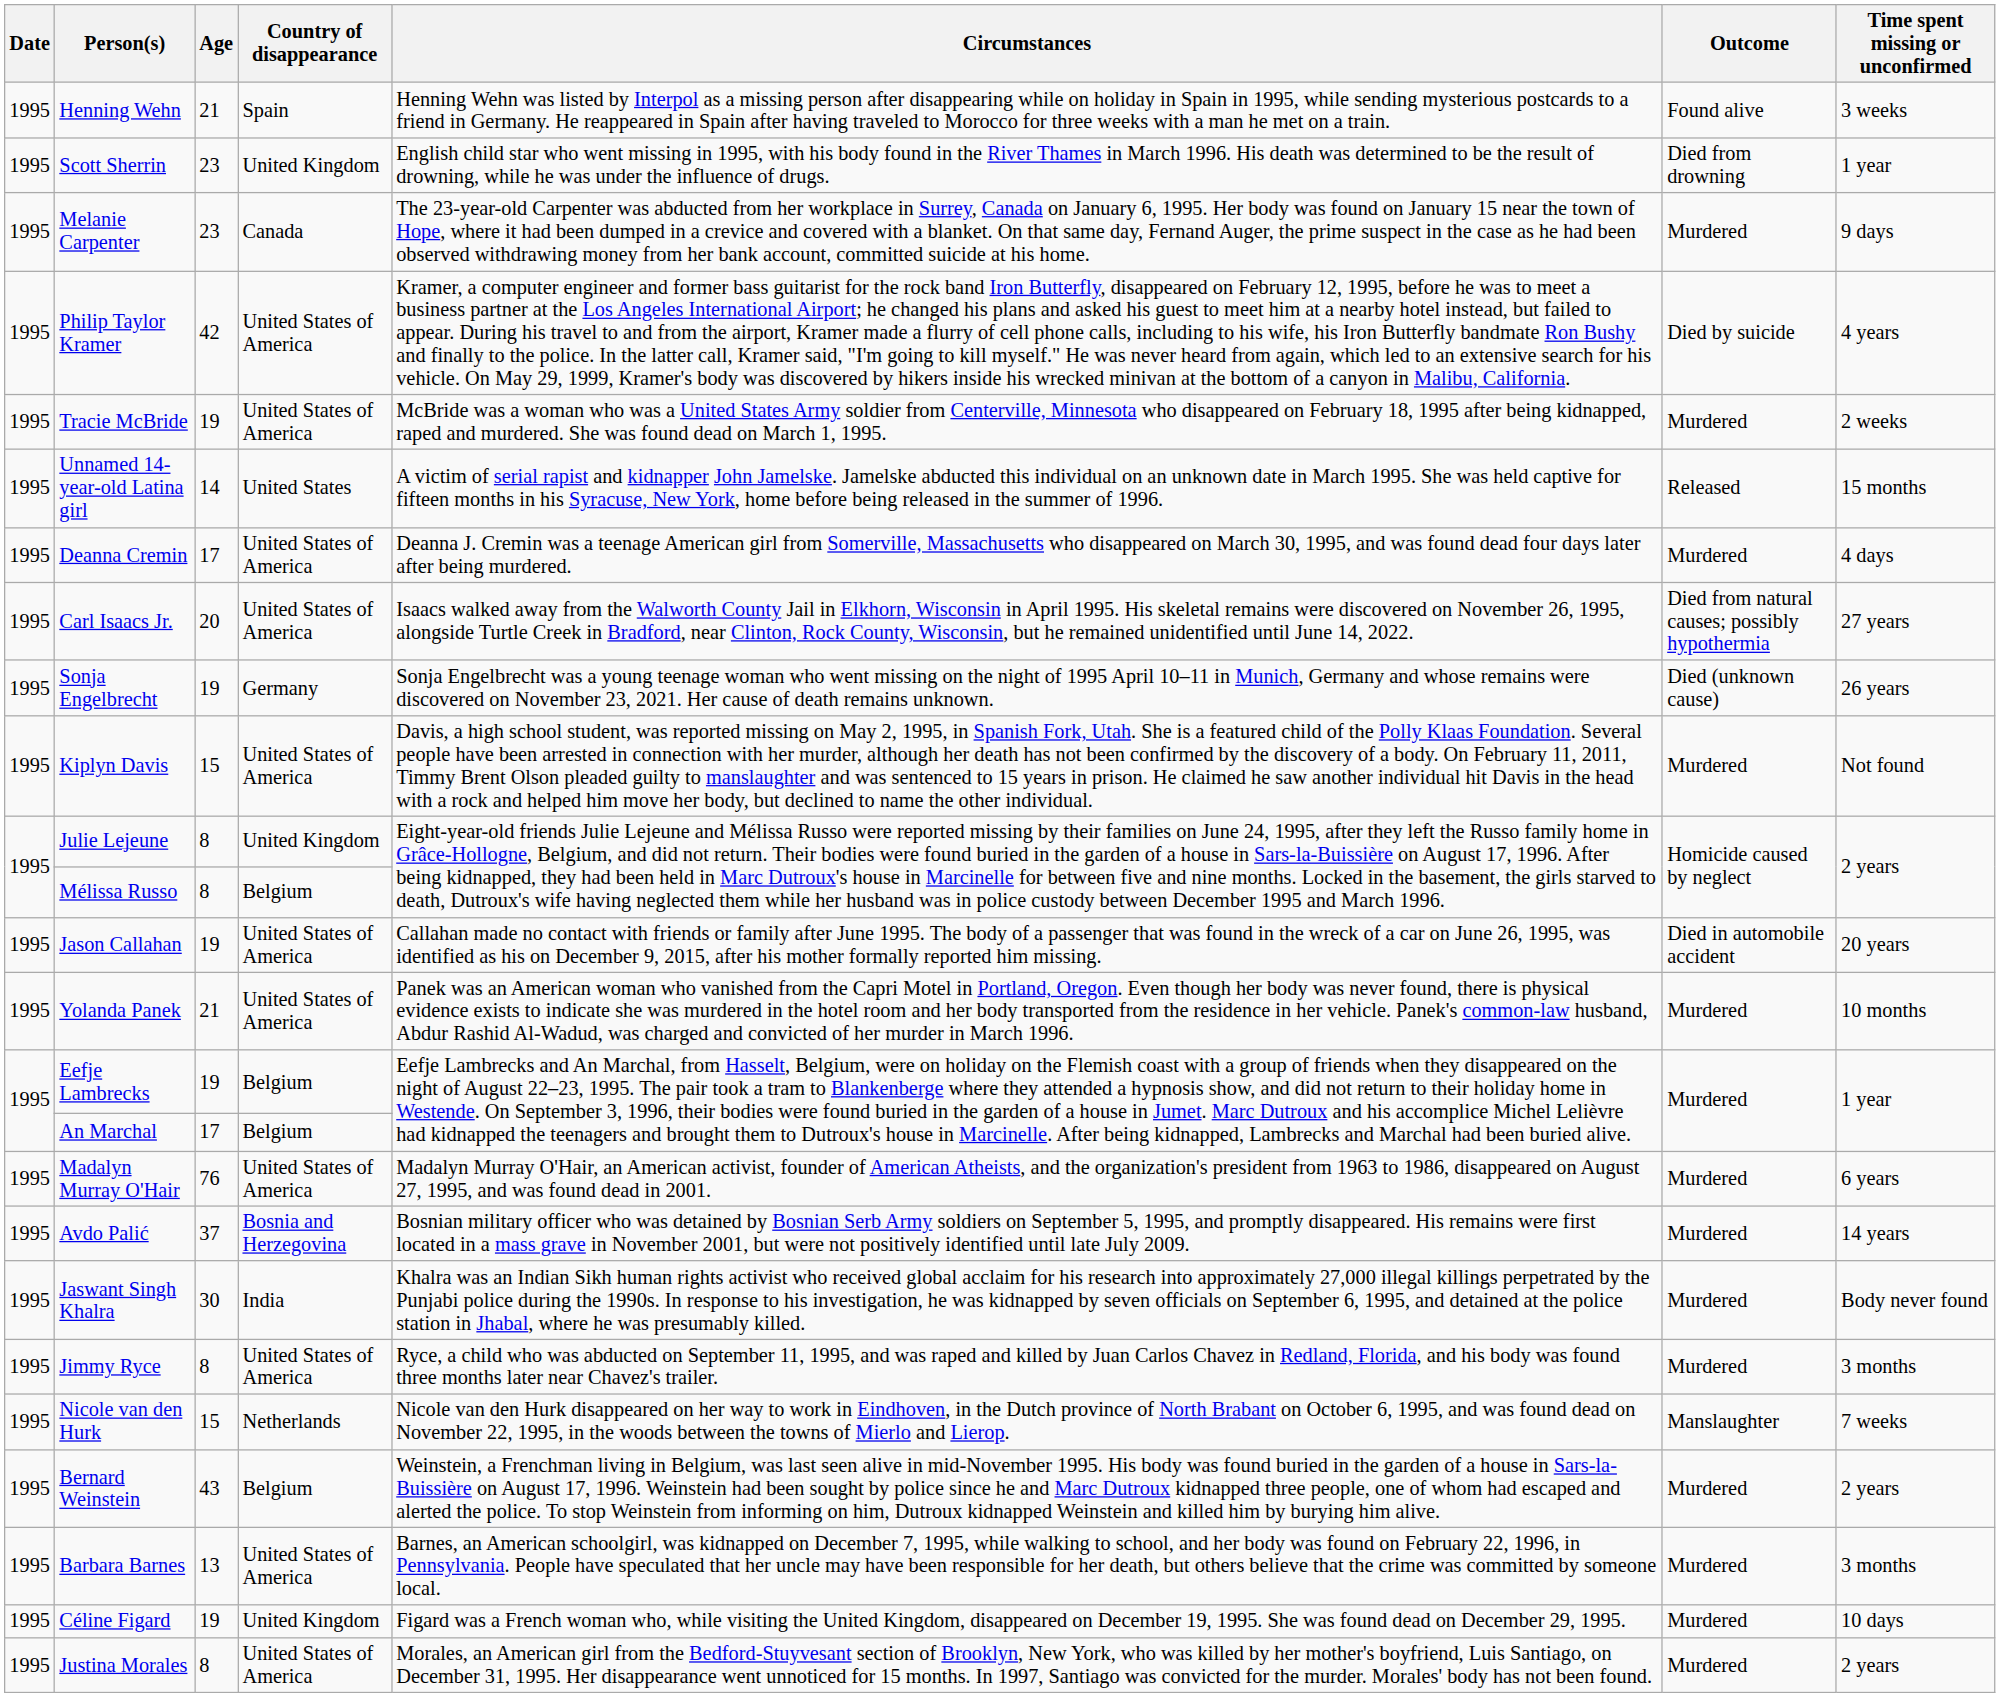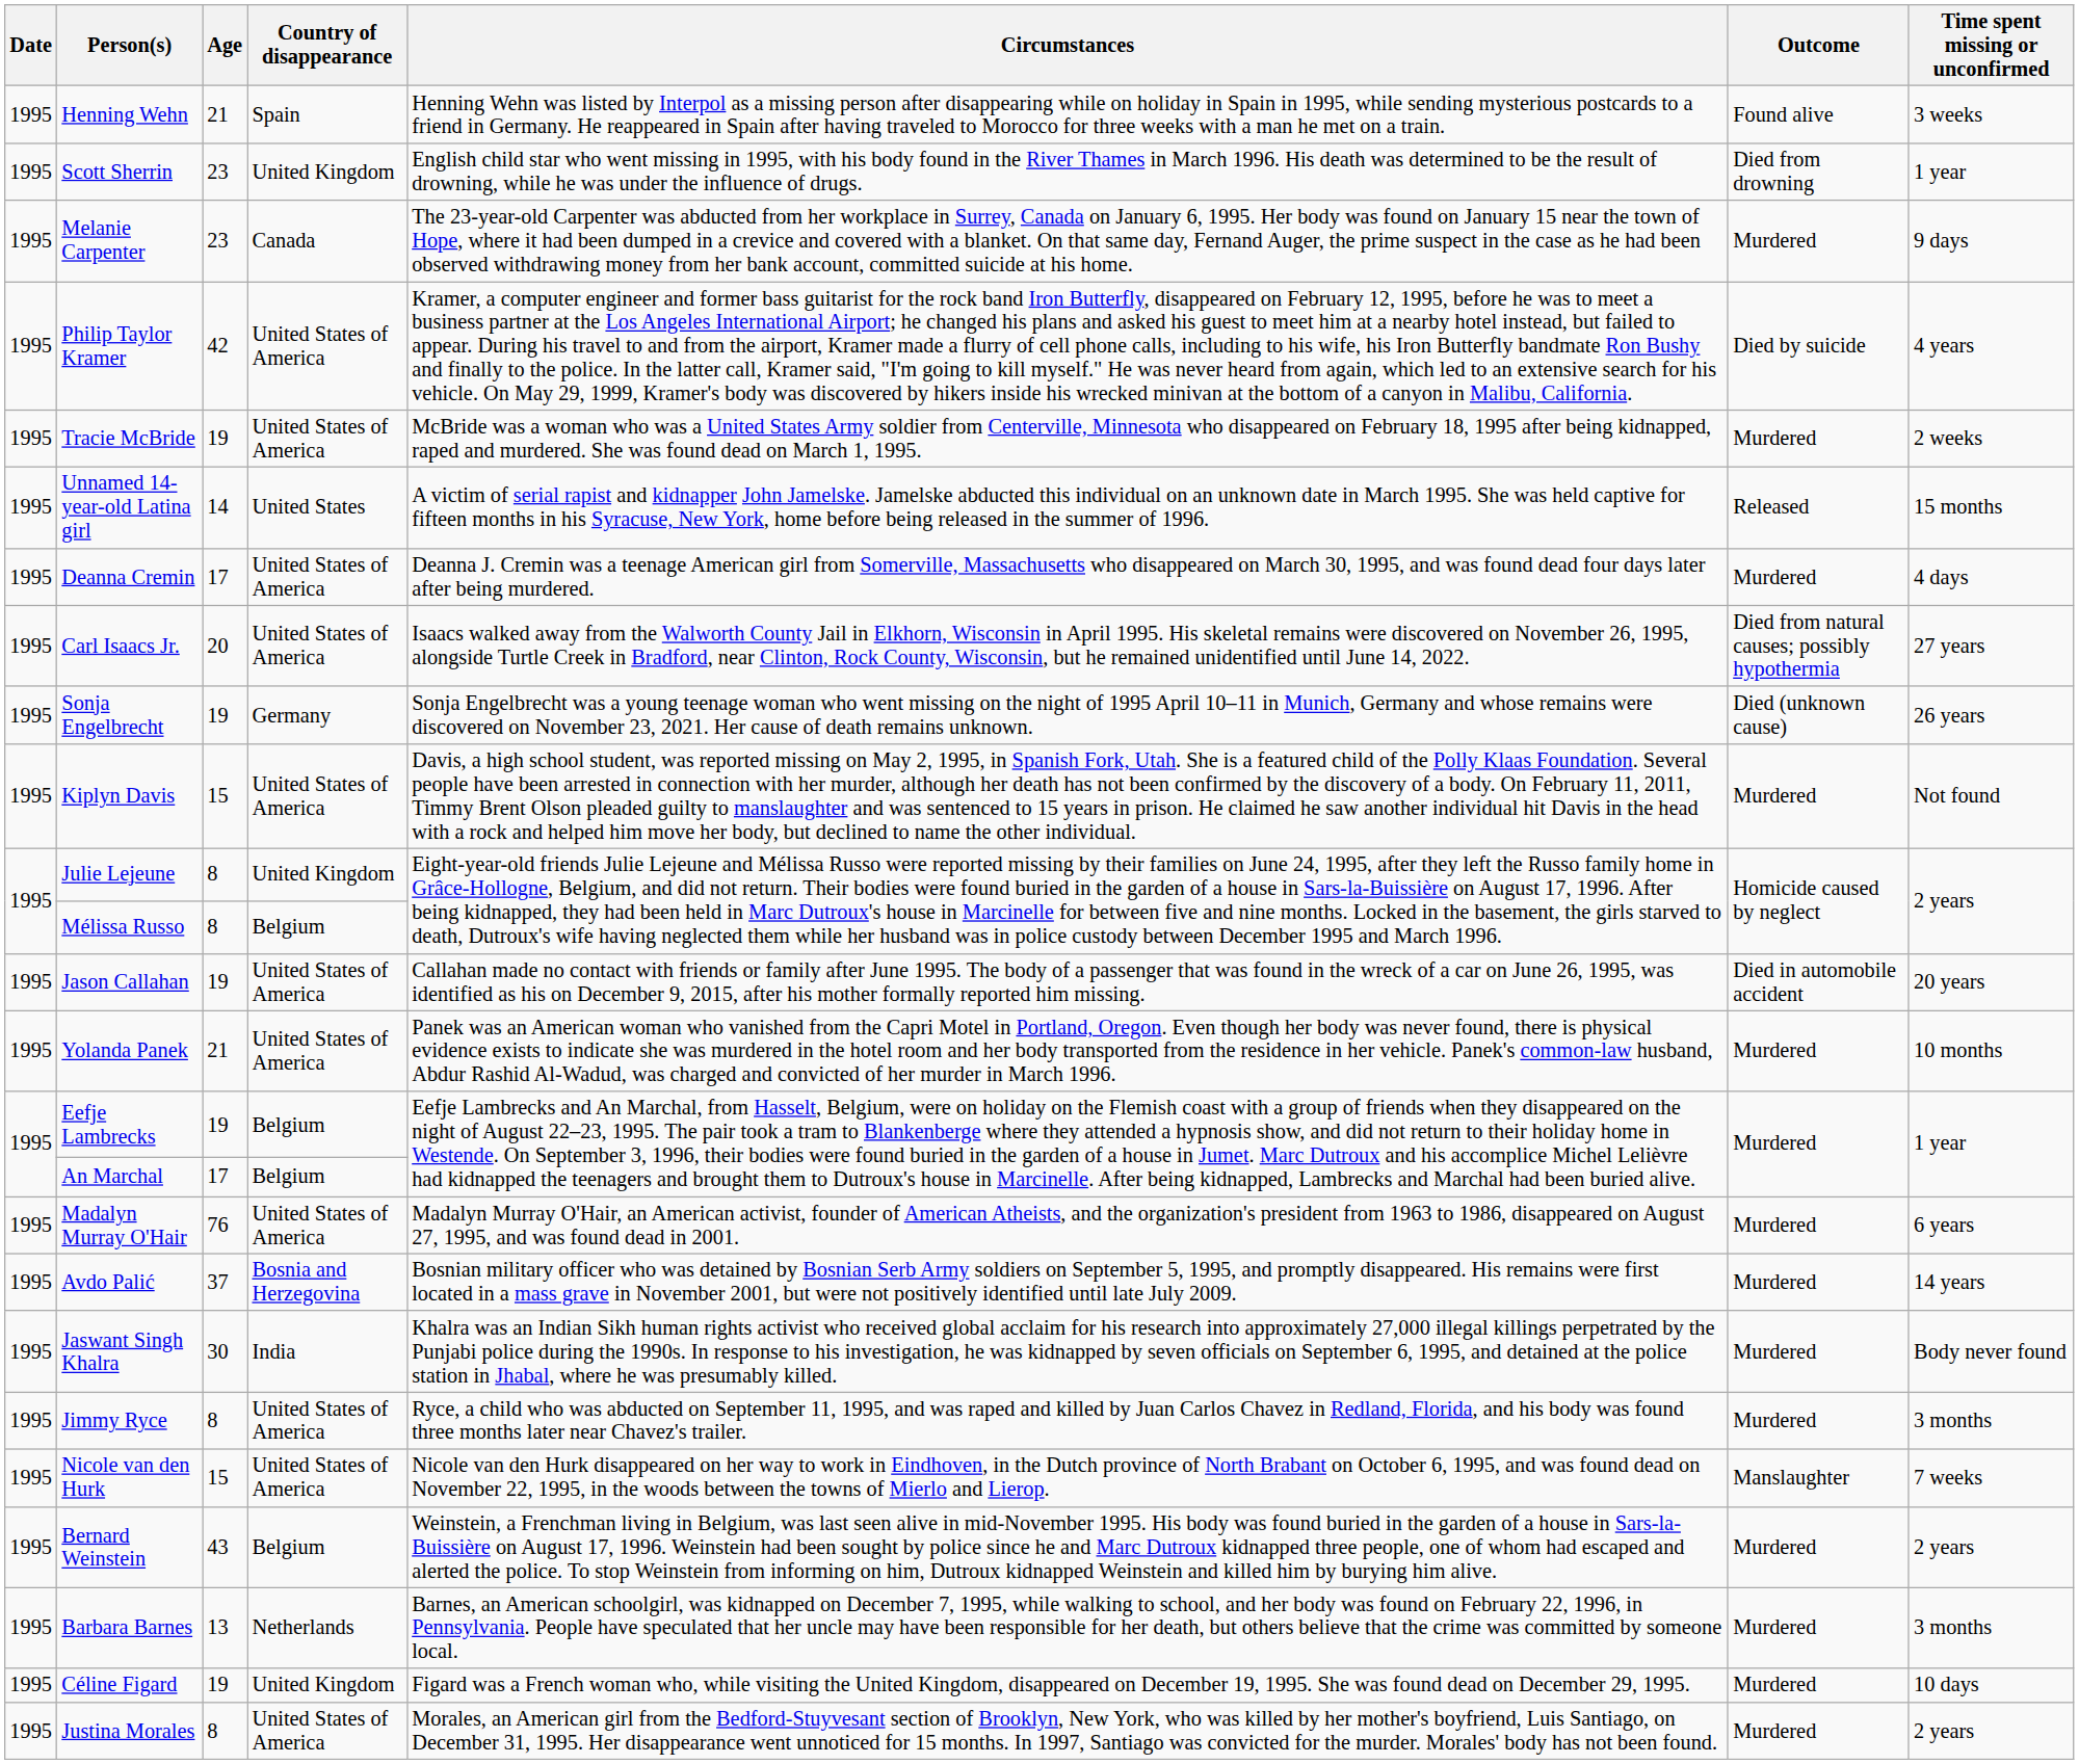Nicole van den Hurk | Country of disappearance: Netherlands -> United States of America
Barbara Barnes | Country of disappearance: United States of America -> Netherlands
